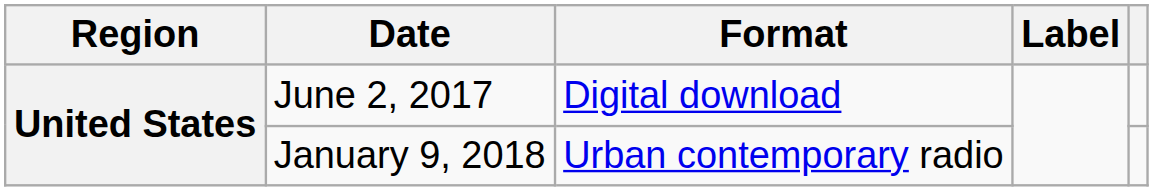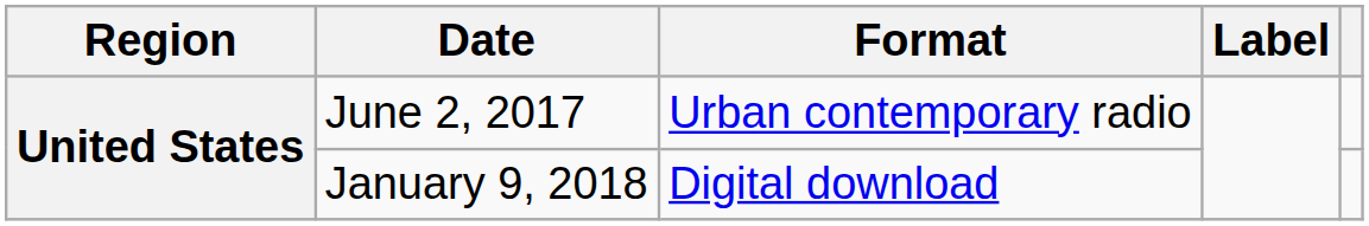June 2, 2017 | Format: Digital download -> Urban contemporary radio
January 9, 2018 | Format: Urban contemporary radio -> Digital download
